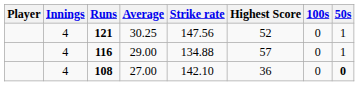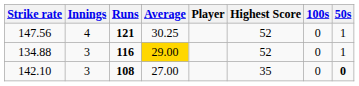columns swapped: Player <-> Strike rate
116 | Innings: 4 -> 3
116 | Average: no background -> gold background
116 | Highest Score: 57 -> 52
108 | Innings: 4 -> 3
108 | Highest Score: 36 -> 35
